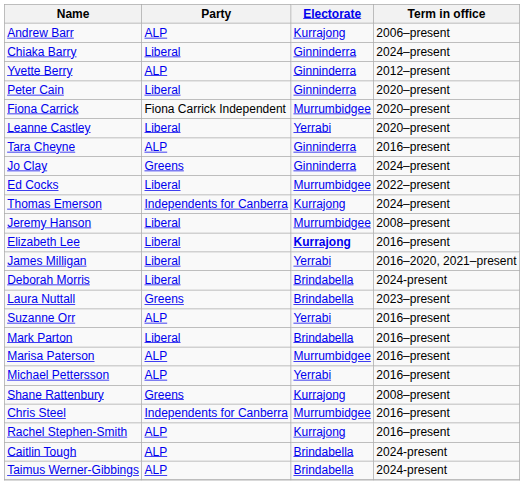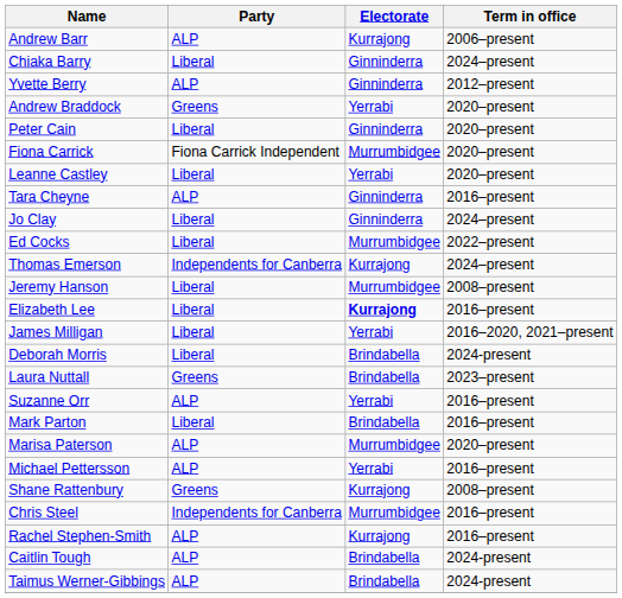+ row: Andrew Braddock | Greens | Yerrabi | 2020–present
Jo Clay | Party: Greens -> Liberal
Marisa Paterson | Term in office: 2016–present -> 2020–present
